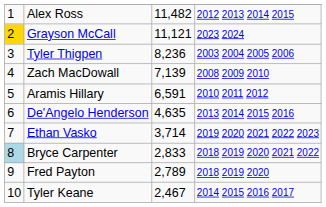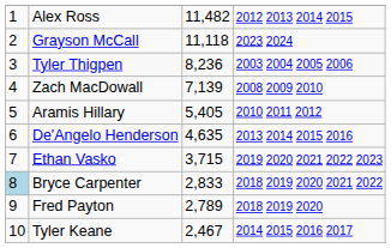Grayson McCall | column 1: gold background -> no background
Grayson McCall | column 3: 11,121 -> 11,118
Aramis Hillary | column 3: 6,591 -> 5,405
Ethan Vasko | column 3: 3,714 -> 3,715
